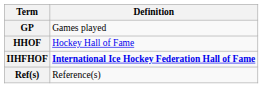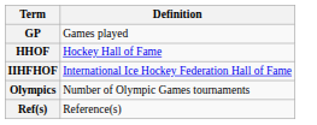IIHFHOF | Definition: bold -> normal
+ row: Olympics | Number of Olympic Games tournaments
